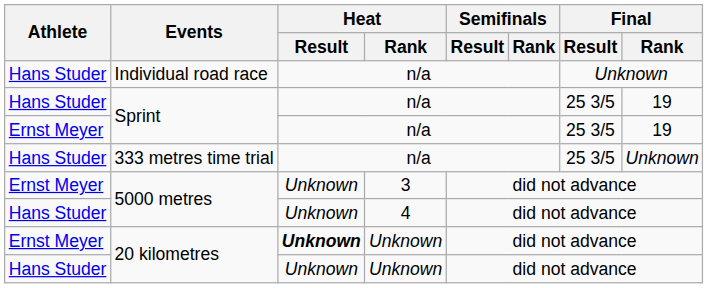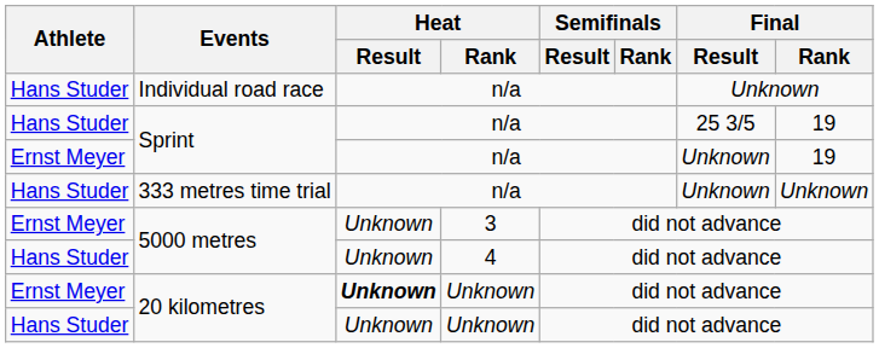Ernst Meyer / Sprint | Final / Result: 25 3/5 -> Unknown
333 metres time trial | Final / Result: 25 3/5 -> Unknown
